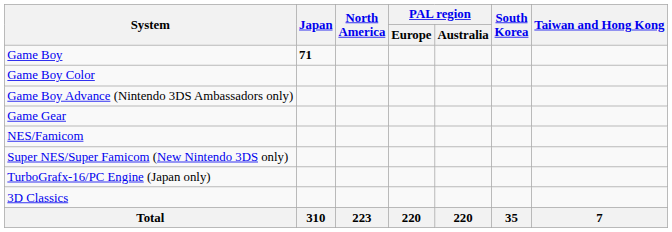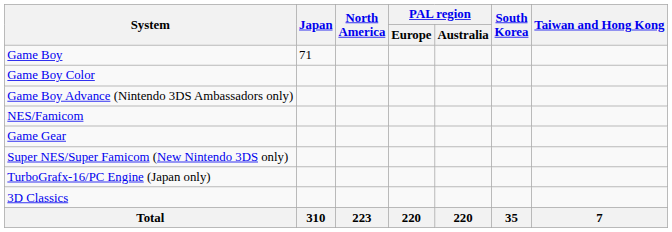Game Boy | Japan: bold -> normal
rows swapped: Game Gear <-> NES/Famicom
